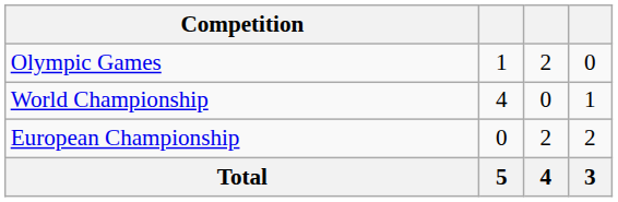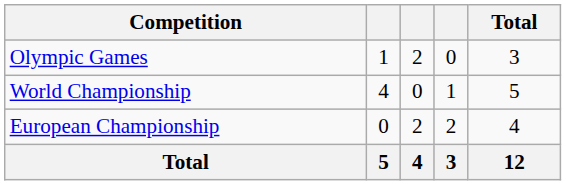+ column: Total | 3 | 5 | 4 | 12
